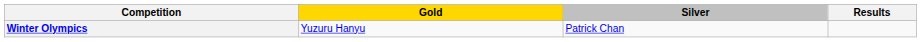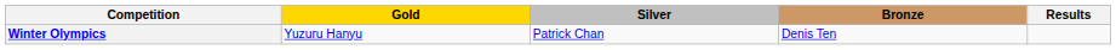+ column: Bronze | Denis Ten
